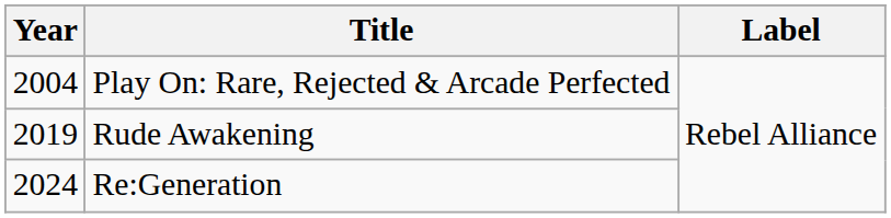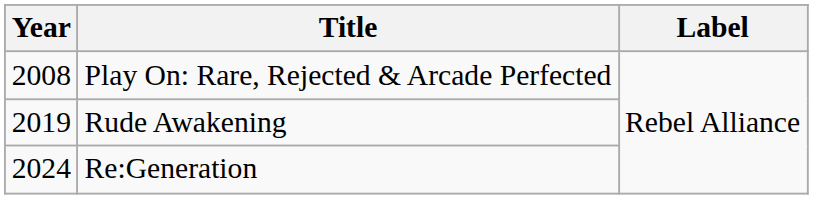Play On: Rare, Rejected & Arcade Perfected | Year: 2004 -> 2008
